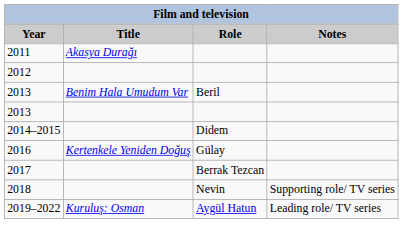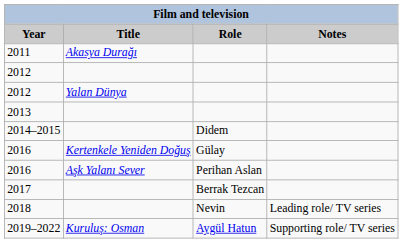+ row: 2012 | Yalan Dünya
- row: 2013 | Benim Hala Umudum Var | Beril
+ row: 2016 | Aşk Yalanı Sever | Perihan Aslan
2018 | Notes: Supporting role/ TV series -> Leading role/ TV series
2019–2022 | Notes: Leading role/ TV series -> Supporting role/ TV series
